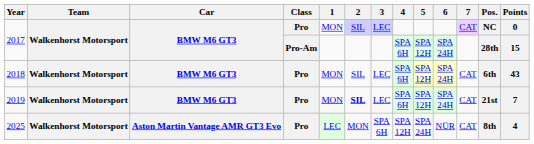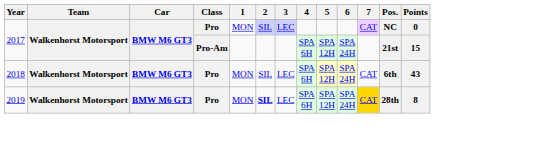2017 / Pro-Am | Pos.: 28th -> 21st
2019 | 7: no background -> gold background
2019 | Pos.: 21st -> 28th
2019 | Points: 7 -> 8
- row: 2025 | Walkenhorst Motorsport | Aston Martin Vantage AMR GT3 Evo | Pro | LEC | MON | SPA 6H | SPA 12H | SPA 24H | NÜR | CAT | 8th | 4
